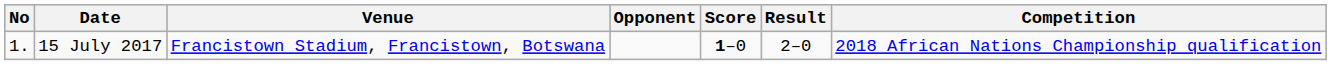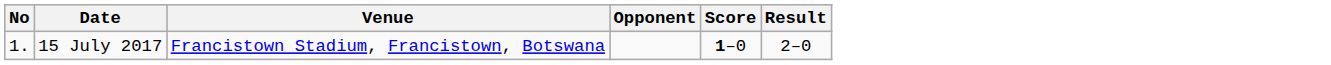- column: Competition | 2018 African Nations Championship qualification
